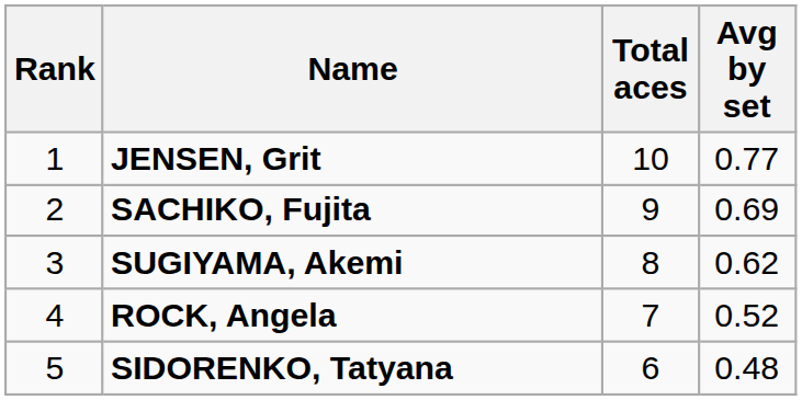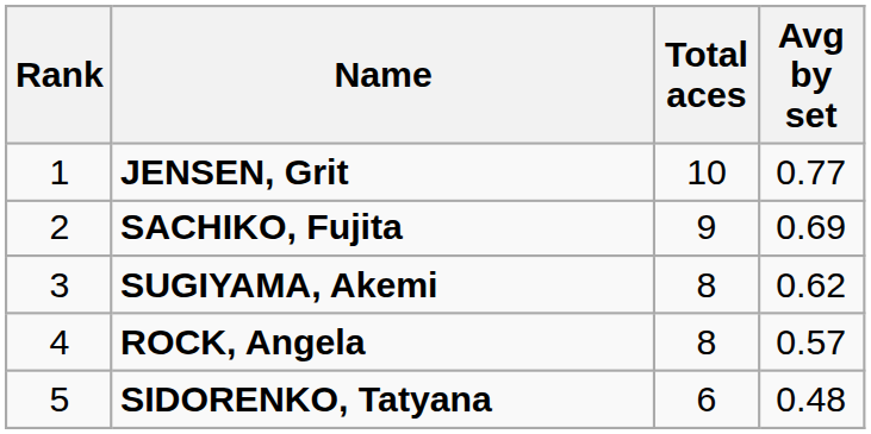ROCK, Angela | Total aces: 7 -> 8
ROCK, Angela | Avg by set: 0.52 -> 0.57
